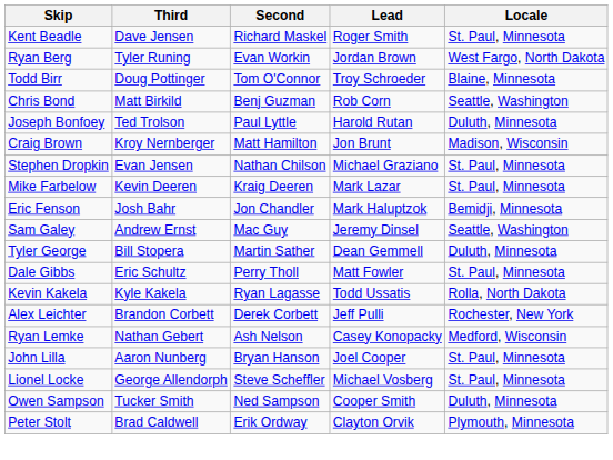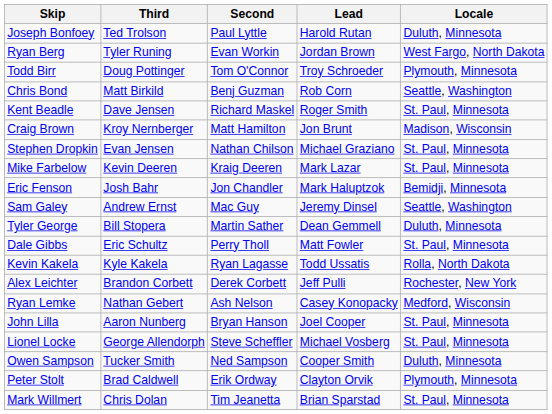rows swapped: Kent Beadle <-> Joseph Bonfoey
Todd Birr | Locale: Blaine, Minnesota -> Plymouth, Minnesota
+ row: Mark Willmert | Chris Dolan | Tim Jeanetta | Brian Sparstad | St. Paul, Minnesota
